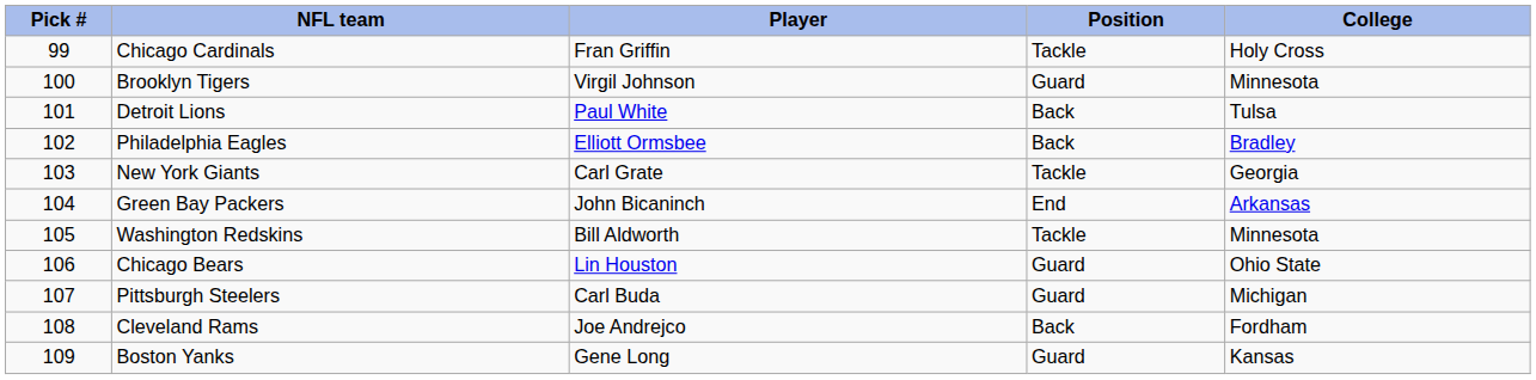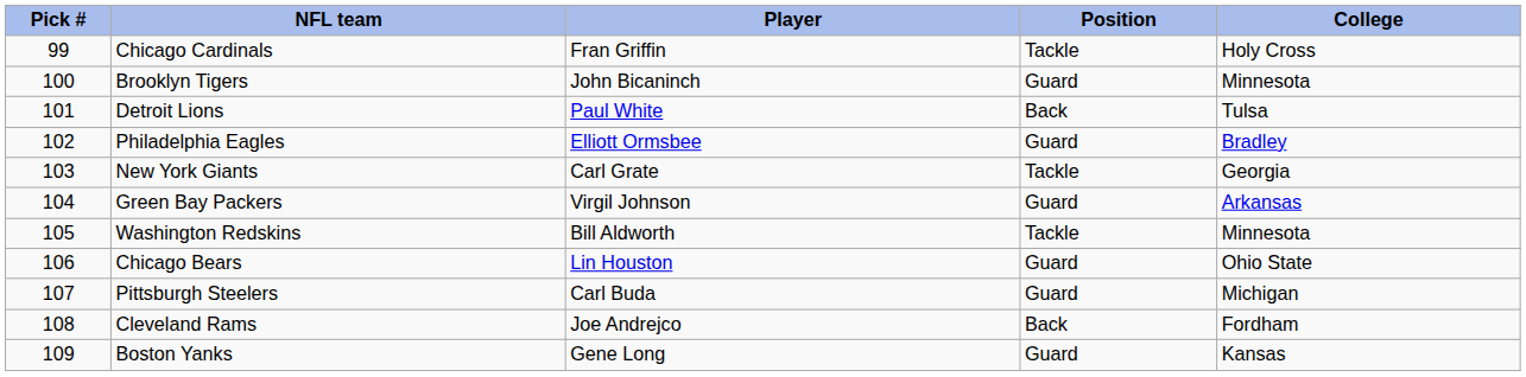Brooklyn Tigers | Player: Virgil Johnson -> John Bicaninch
Philadelphia Eagles | Position: Back -> Guard
Green Bay Packers | Player: John Bicaninch -> Virgil Johnson
Green Bay Packers | Position: End -> Guard
